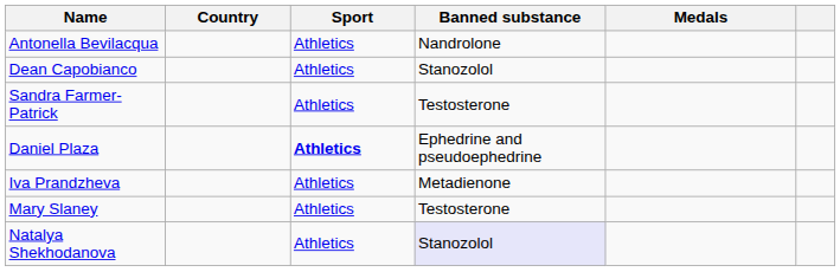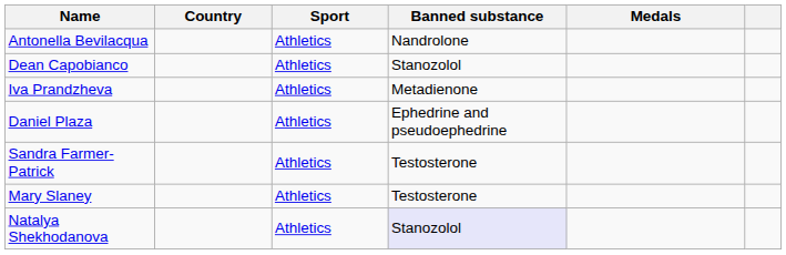rows swapped: Sandra Farmer-Patrick <-> Iva Prandzheva
Daniel Plaza | Sport: bold -> normal
